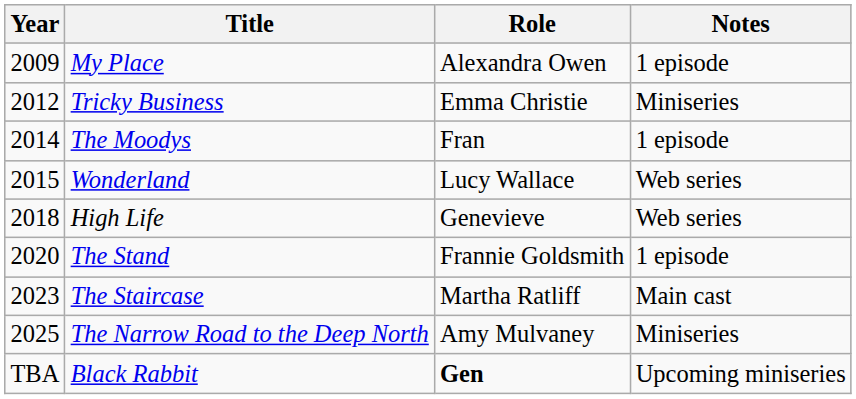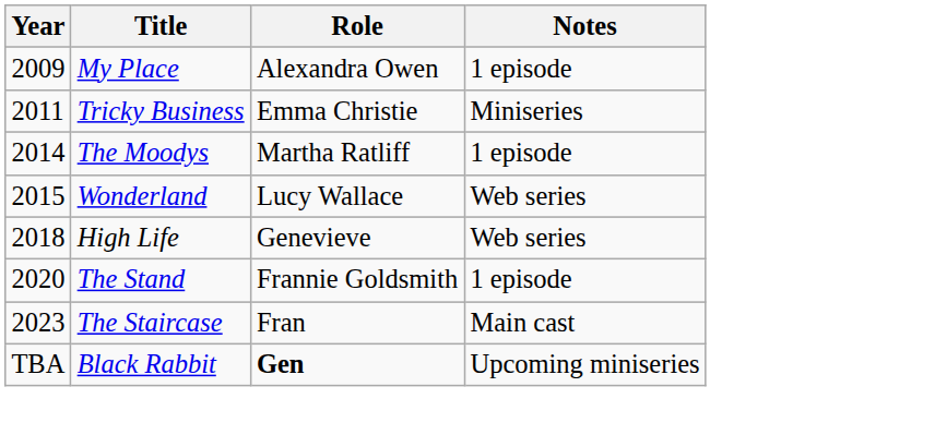Tricky Business | Year: 2012 -> 2011
The Moodys | Role: Fran -> Martha Ratliff
The Staircase | Role: Martha Ratliff -> Fran
- row: 2025 | The Narrow Road to the Deep North | Amy Mulvaney | Miniseries
